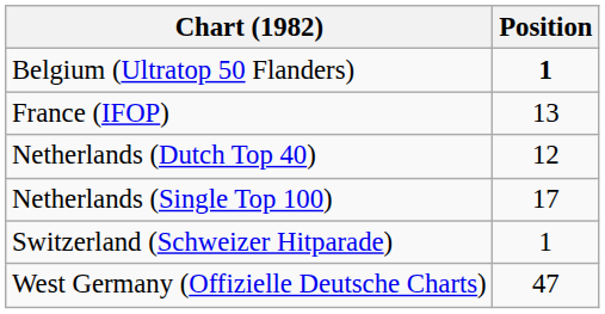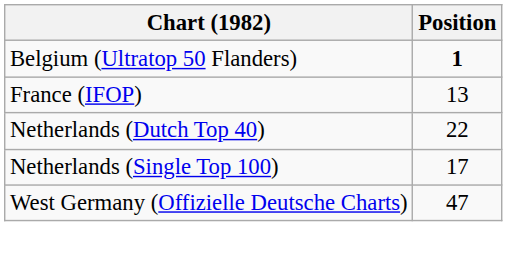Netherlands (Dutch Top 40) | Position: 12 -> 22
- row: Switzerland (Schweizer Hitparade) | 1
